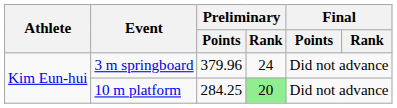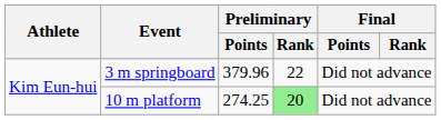3 m springboard | Preliminary / Rank: 24 -> 22
10 m platform | Preliminary / Points: 284.25 -> 274.25
